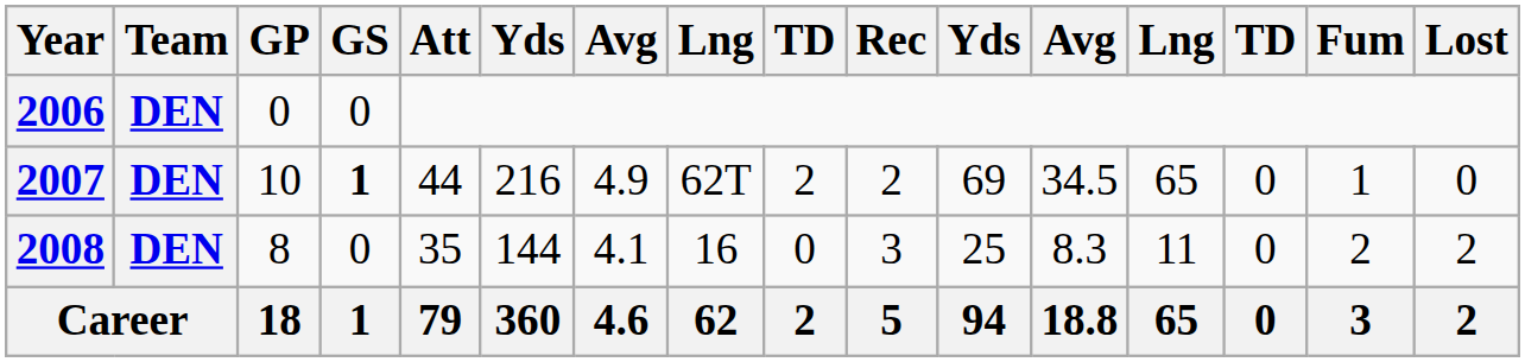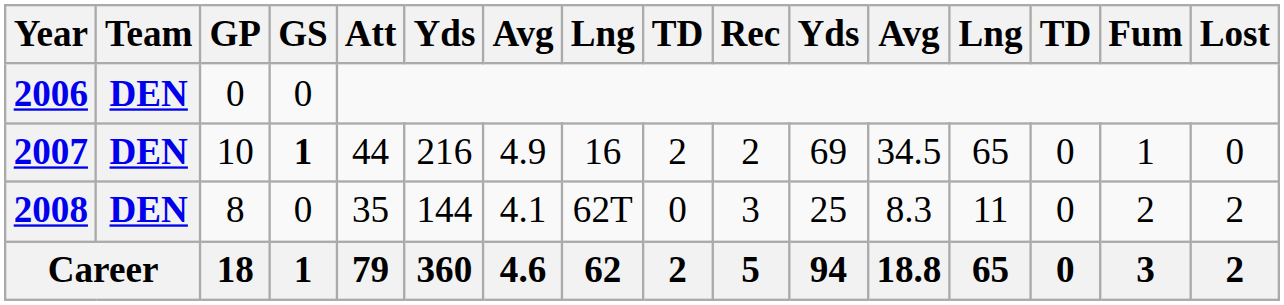2007 | column 8: 62T -> 16
2008 | column 8: 16 -> 62T
